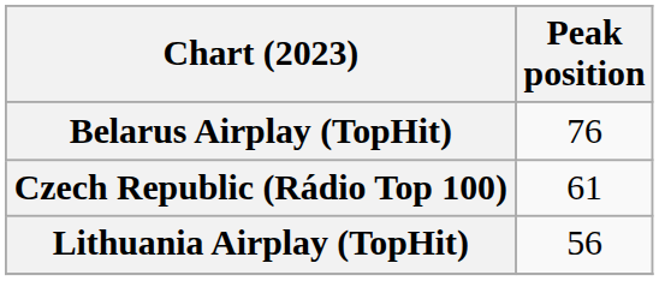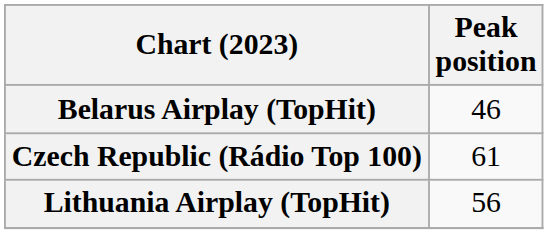Belarus Airplay (TopHit) | Peak position: 76 -> 46
